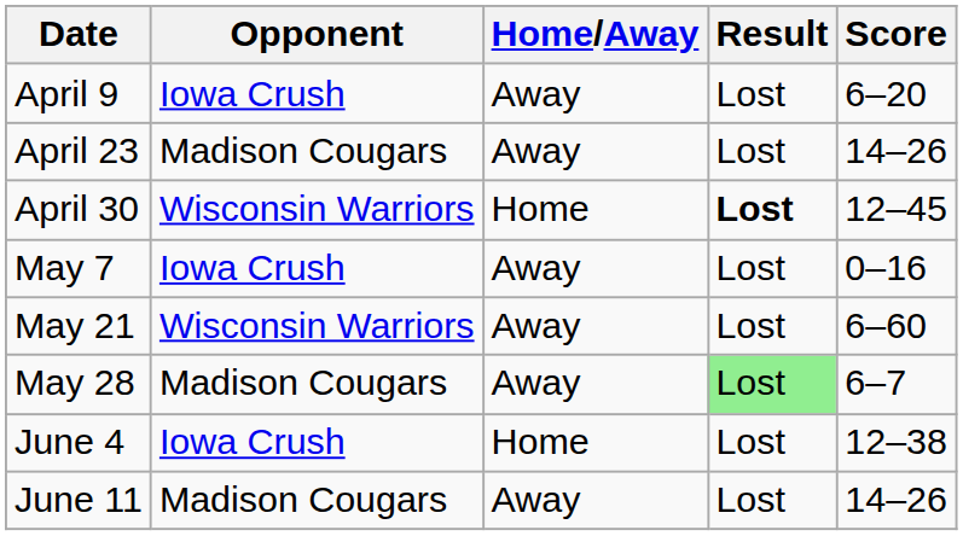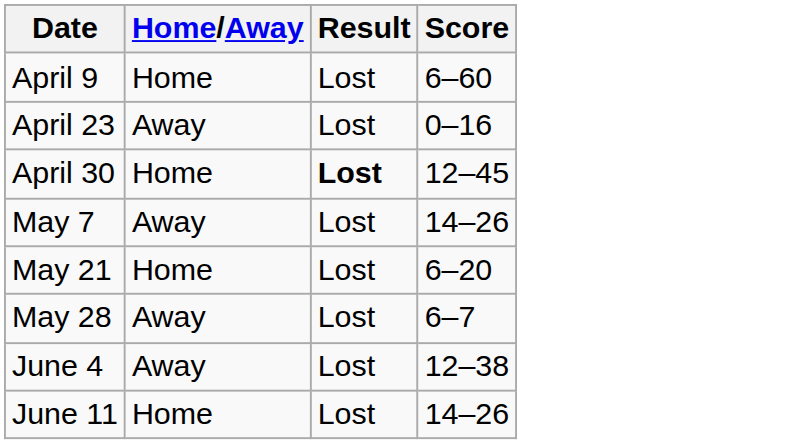- column: Opponent | Iowa Crush | Madison Cougars | Wisconsin Warriors | Iowa Crush | Wisconsin Warriors | Madison Cougars | Iowa Crush | Madison Cougars
April 9 | Home/Away: Away -> Home
April 9 | Score: 6–20 -> 6–60
April 23 | Score: 14–26 -> 0–16
May 7 | Score: 0–16 -> 14–26
May 21 | Home/Away: Away -> Home
May 21 | Score: 6–60 -> 6–20
May 28 | Result: lightgreen background -> no background
June 4 | Home/Away: Home -> Away
June 11 | Home/Away: Away -> Home
